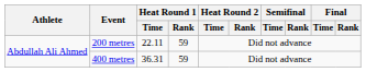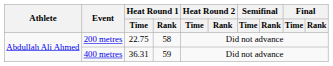200 metres | Heat Round 1 / Time: 22.11 -> 22.75
200 metres | Heat Round 1 / Rank: 59 -> 58
